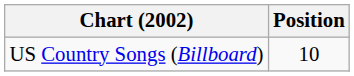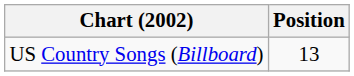US Country Songs (Billboard) | Position: 10 -> 13
